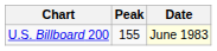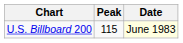U.S. Billboard 200 | Peak: 155 -> 115
